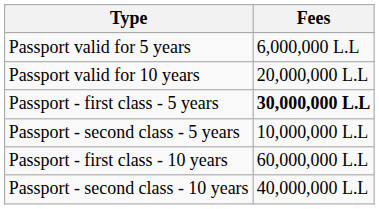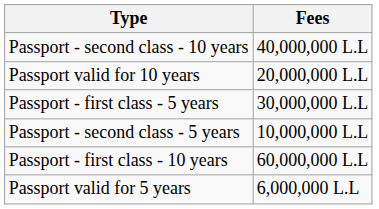rows swapped: Passport valid for 5 years <-> Passport - second class - 10 years
Passport - first class - 5 years | Fees: bold -> normal
